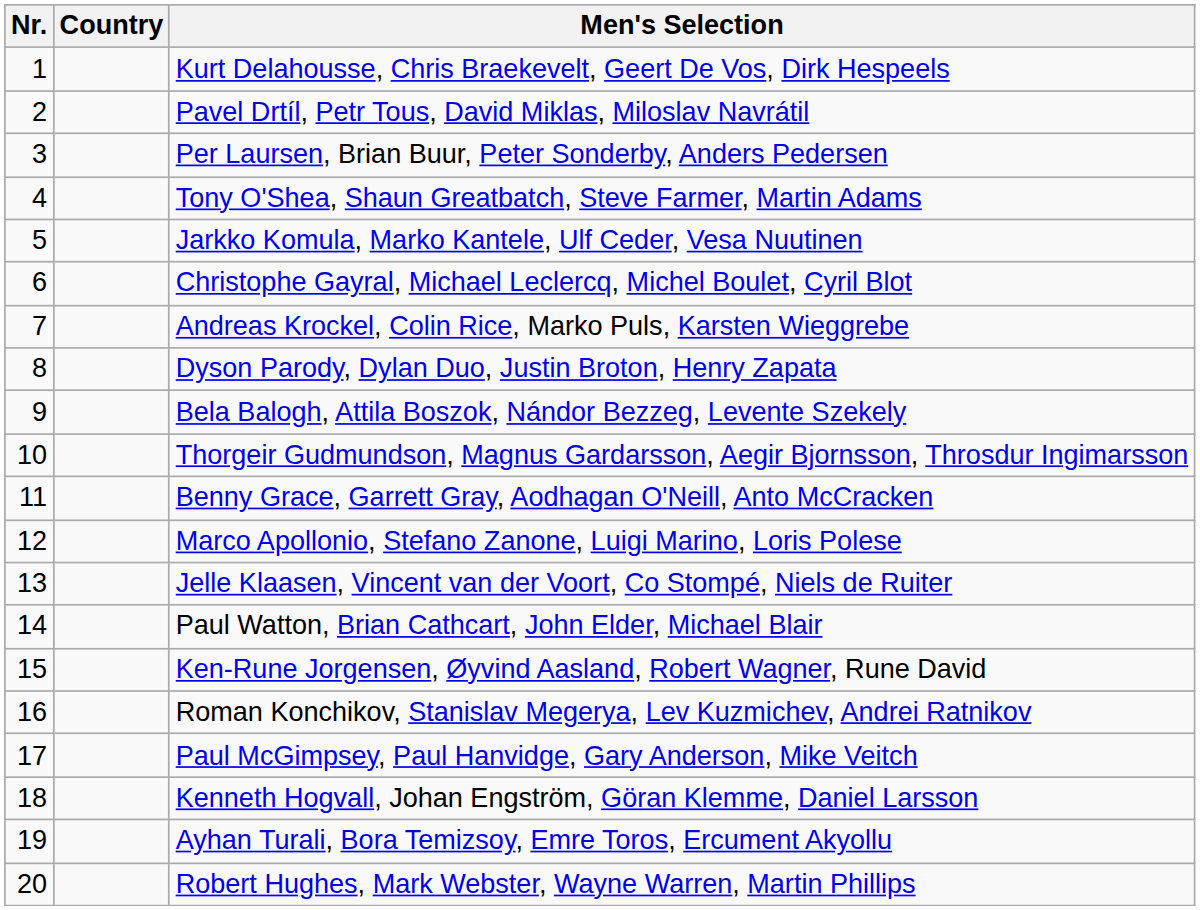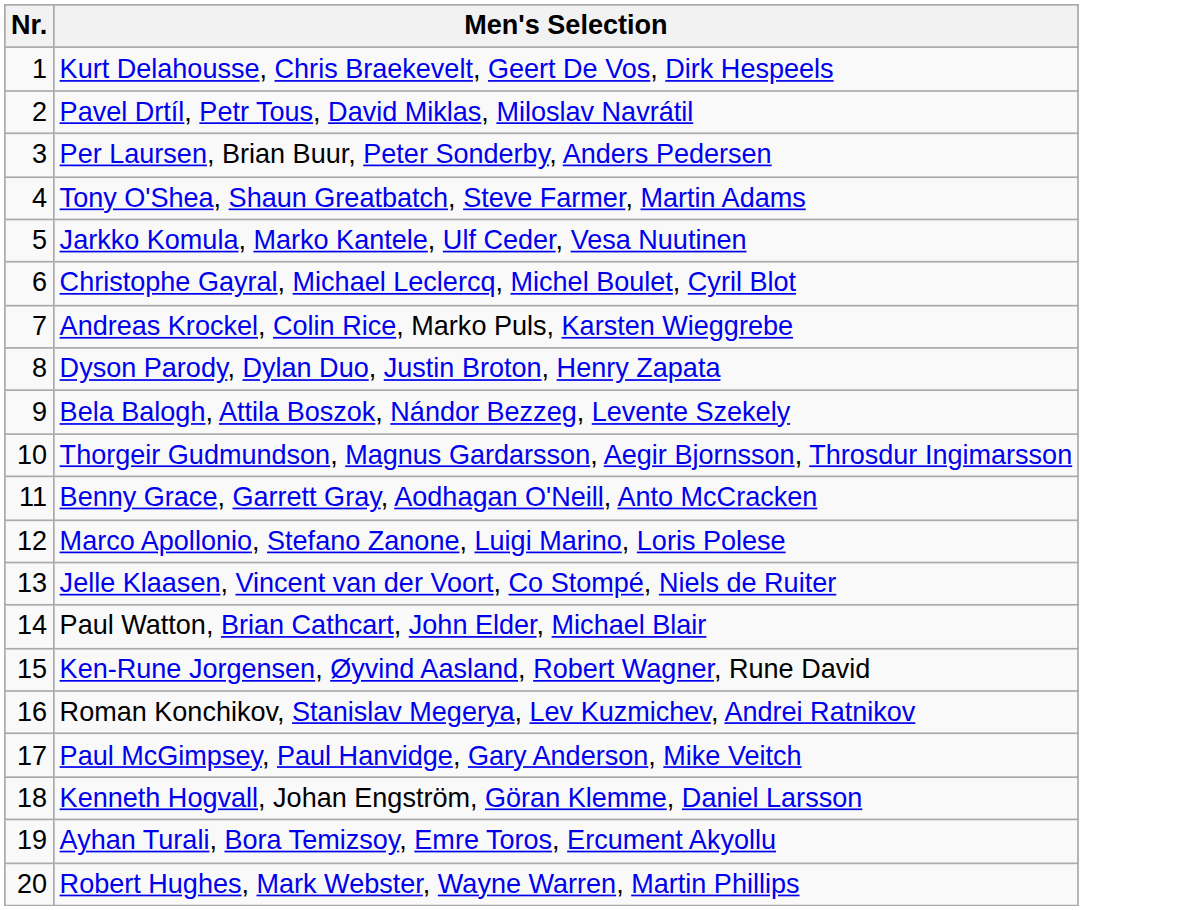- column: Country
